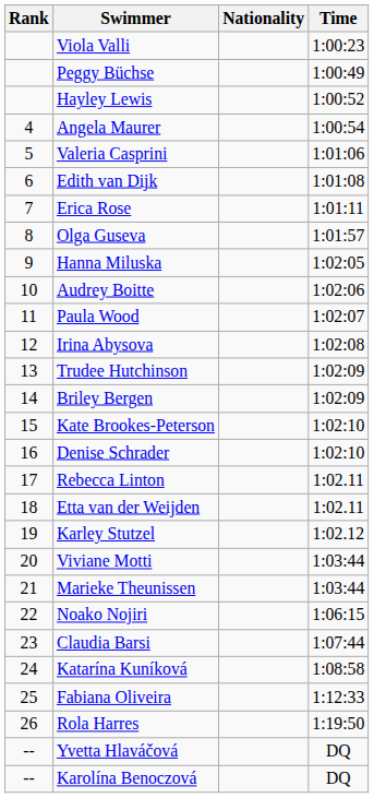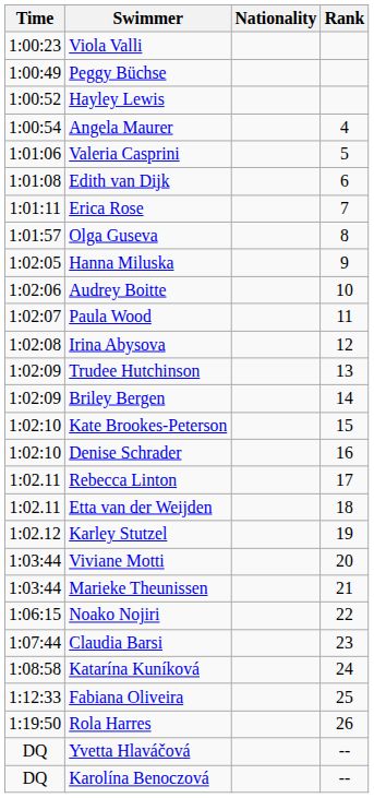columns swapped: Rank <-> Time
